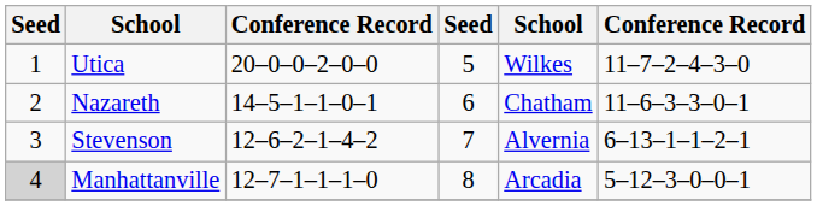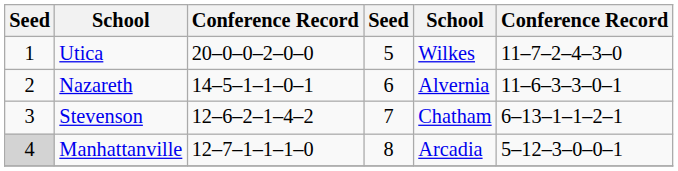Nazareth | column 5: Chatham -> Alvernia
Stevenson | column 5: Alvernia -> Chatham
